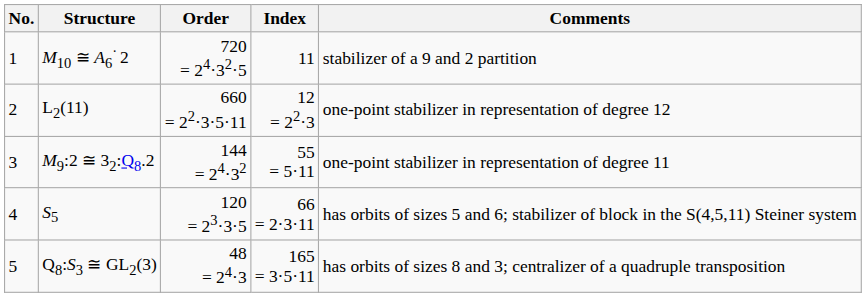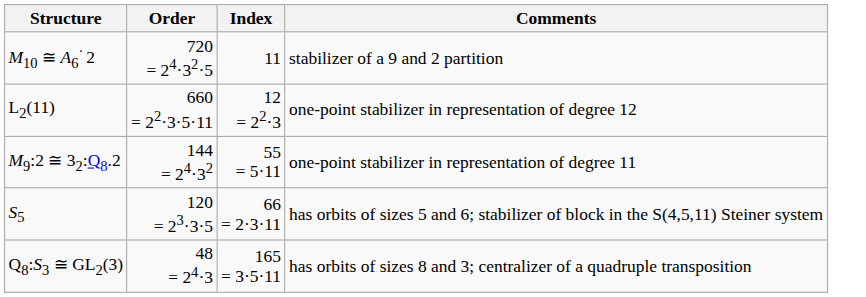- column: No. | 1 | 2 | 3 | 4 | 5
